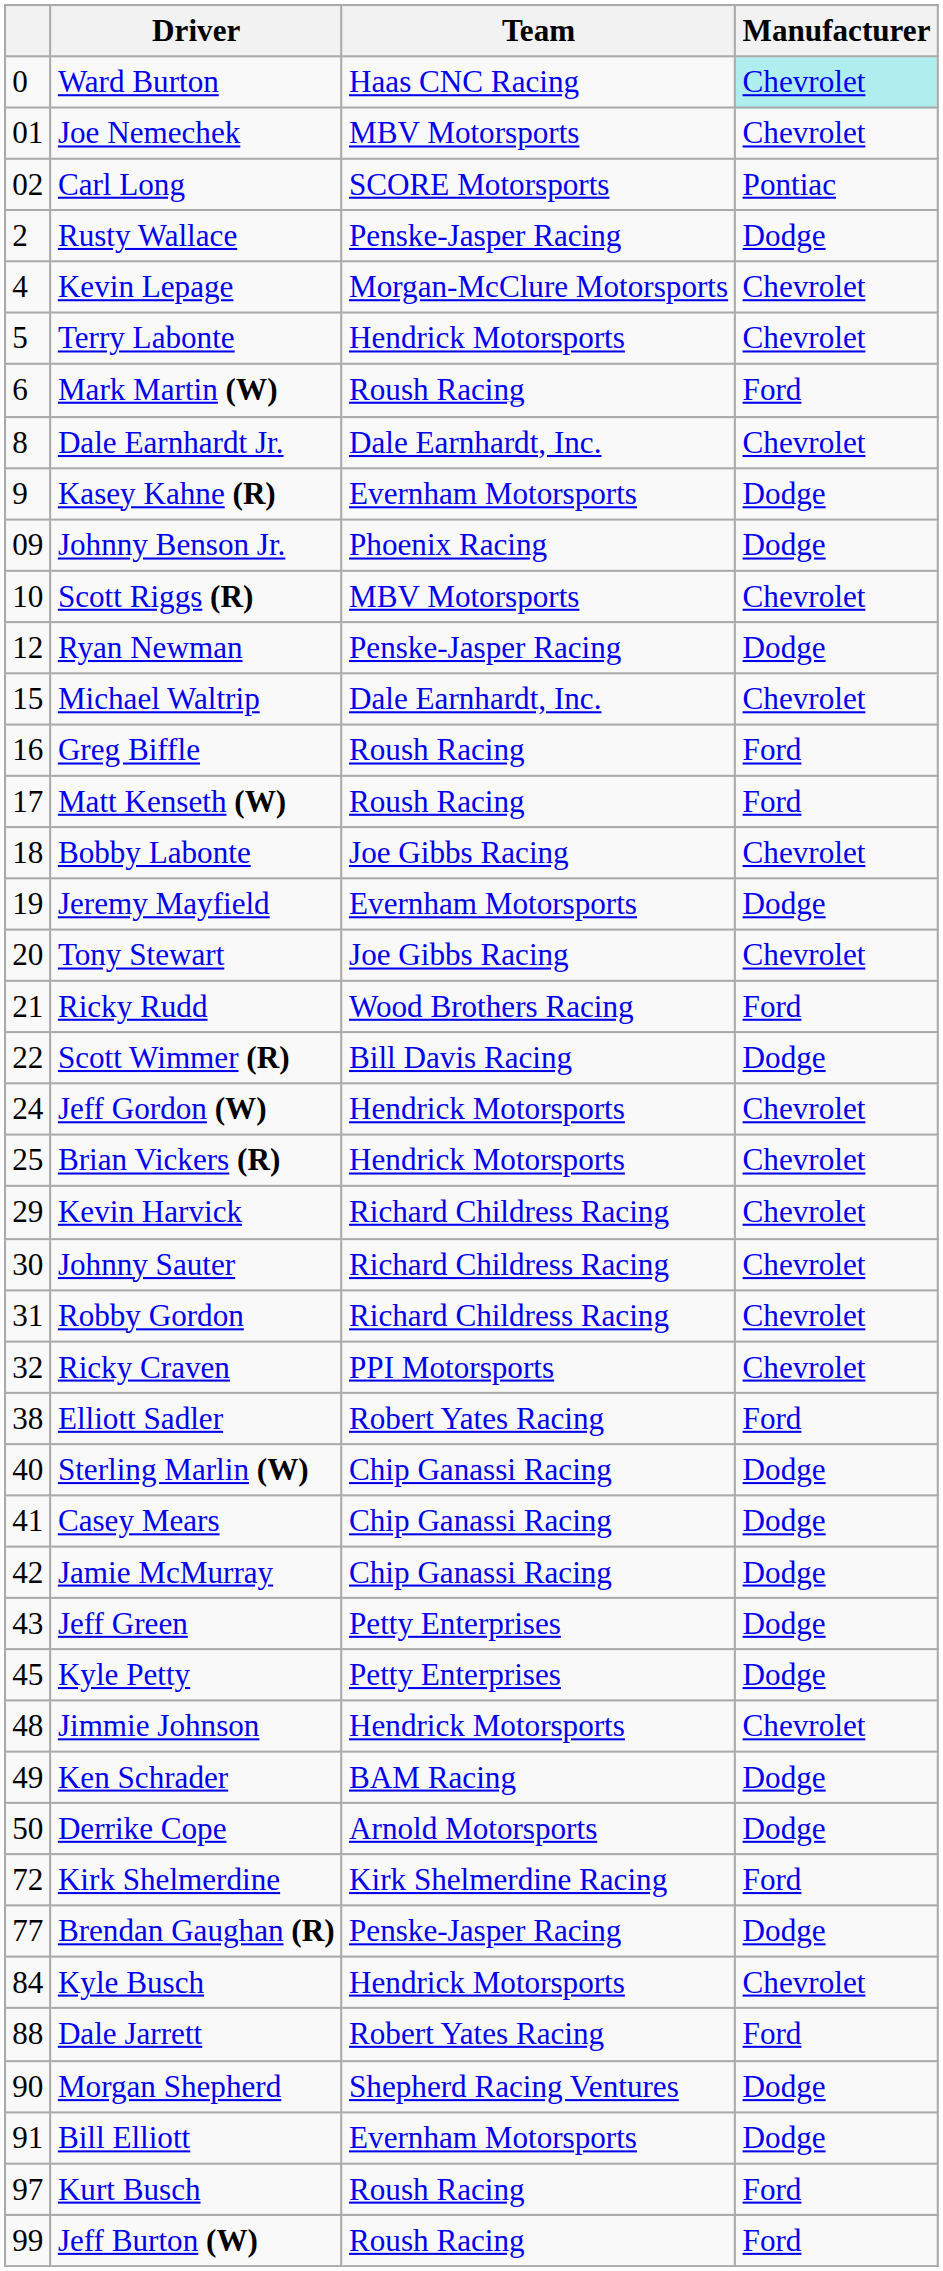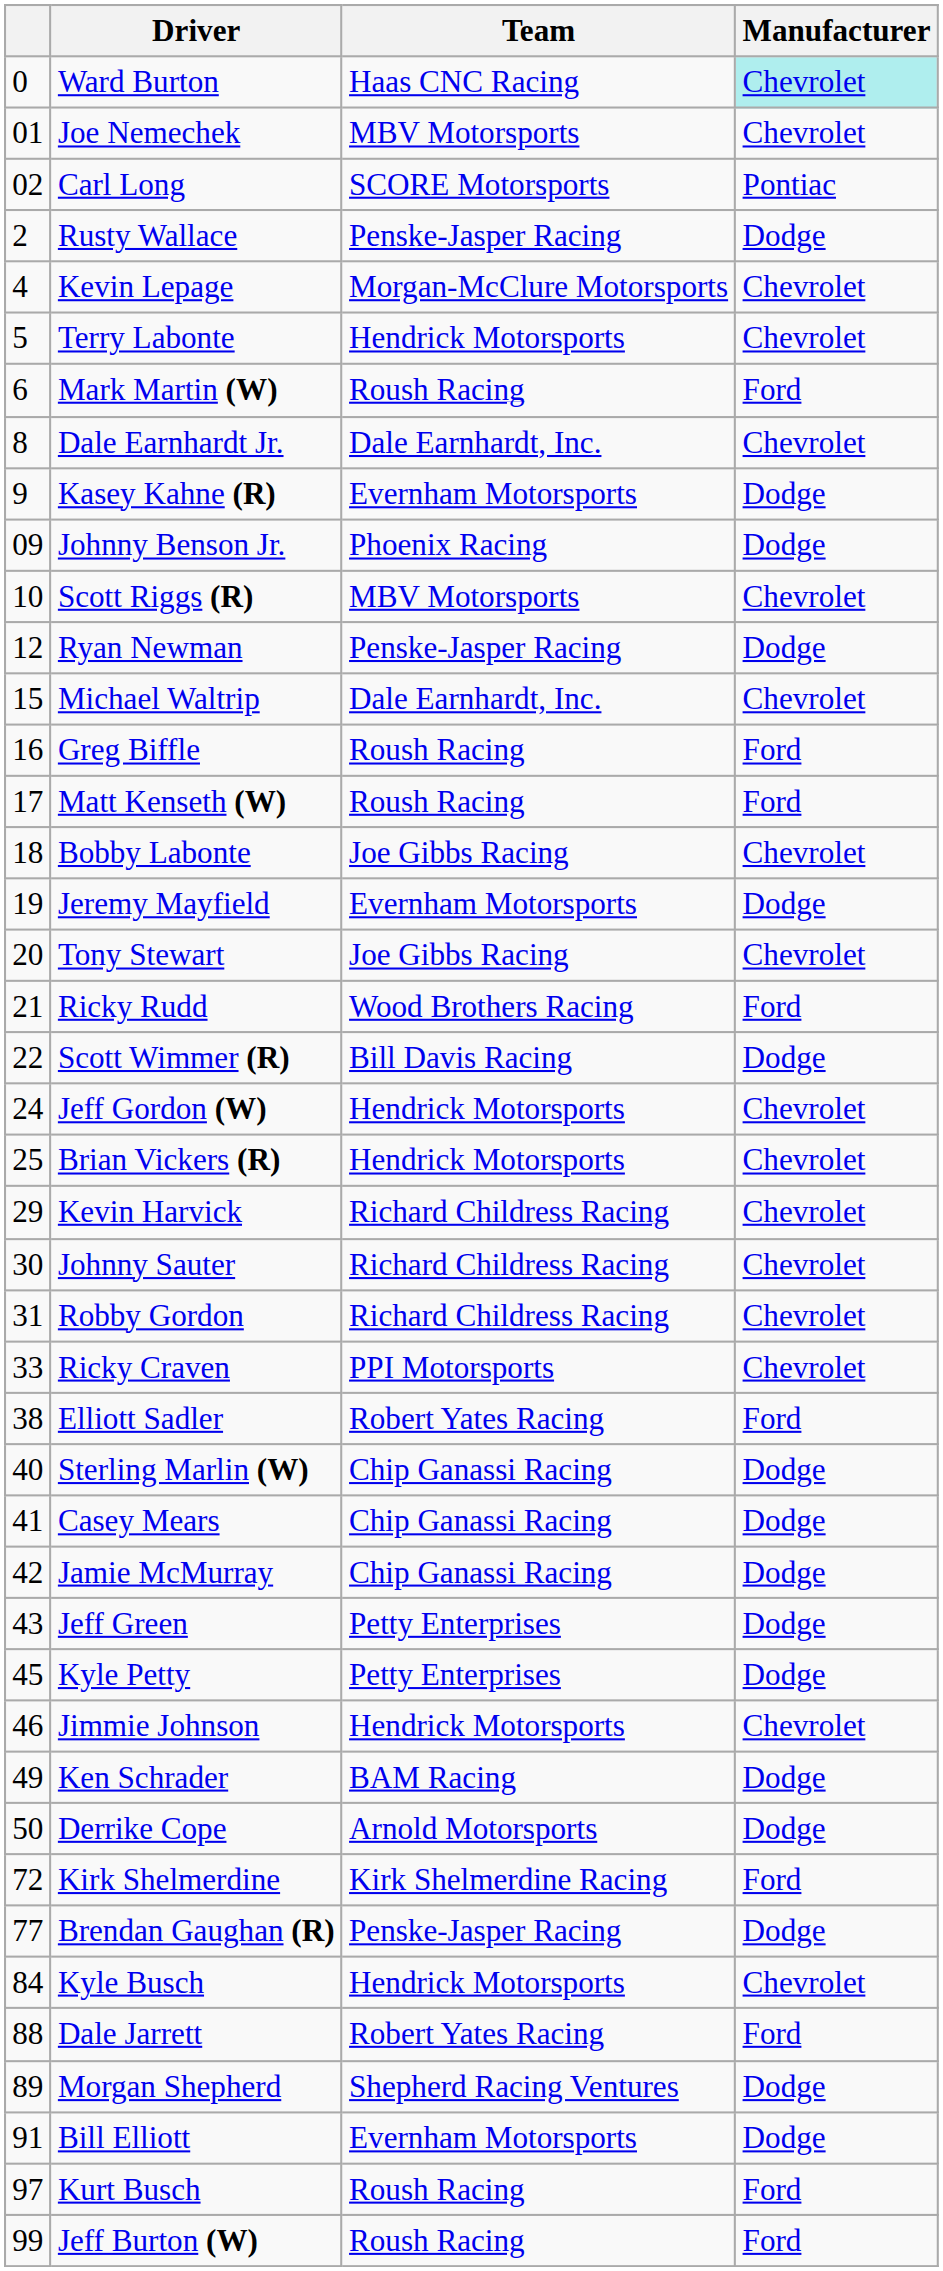Ricky Craven | column 1: 32 -> 33
Jimmie Johnson | column 1: 48 -> 46
Morgan Shepherd | column 1: 90 -> 89
